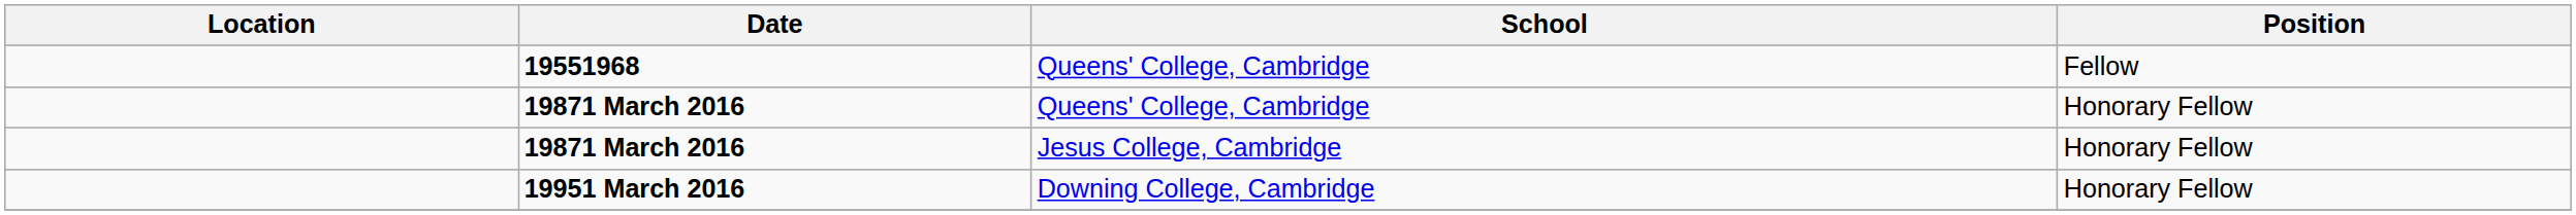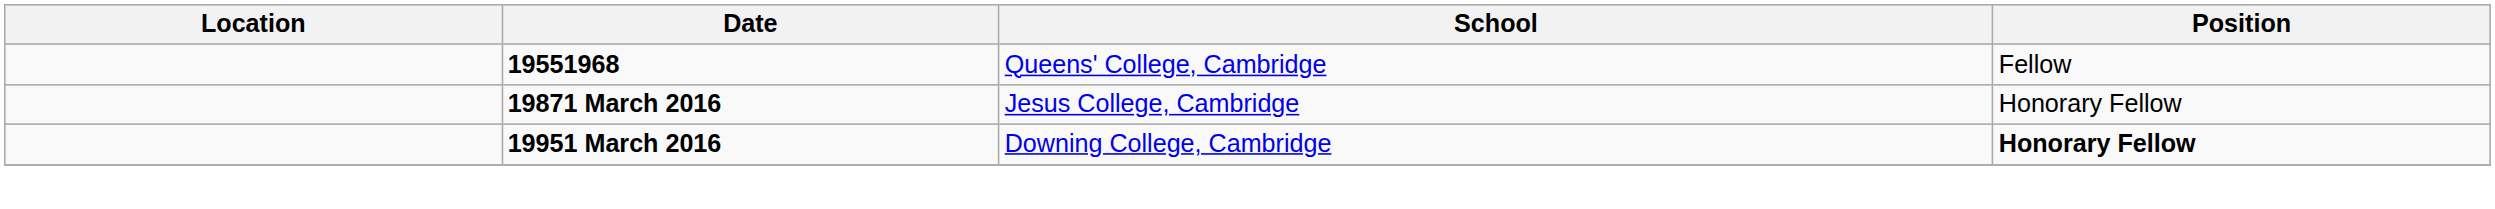- row: 19871 March 2016 | Queens' College, Cambridge | Honorary Fellow
19951 March 2016 | Position: normal -> bold
